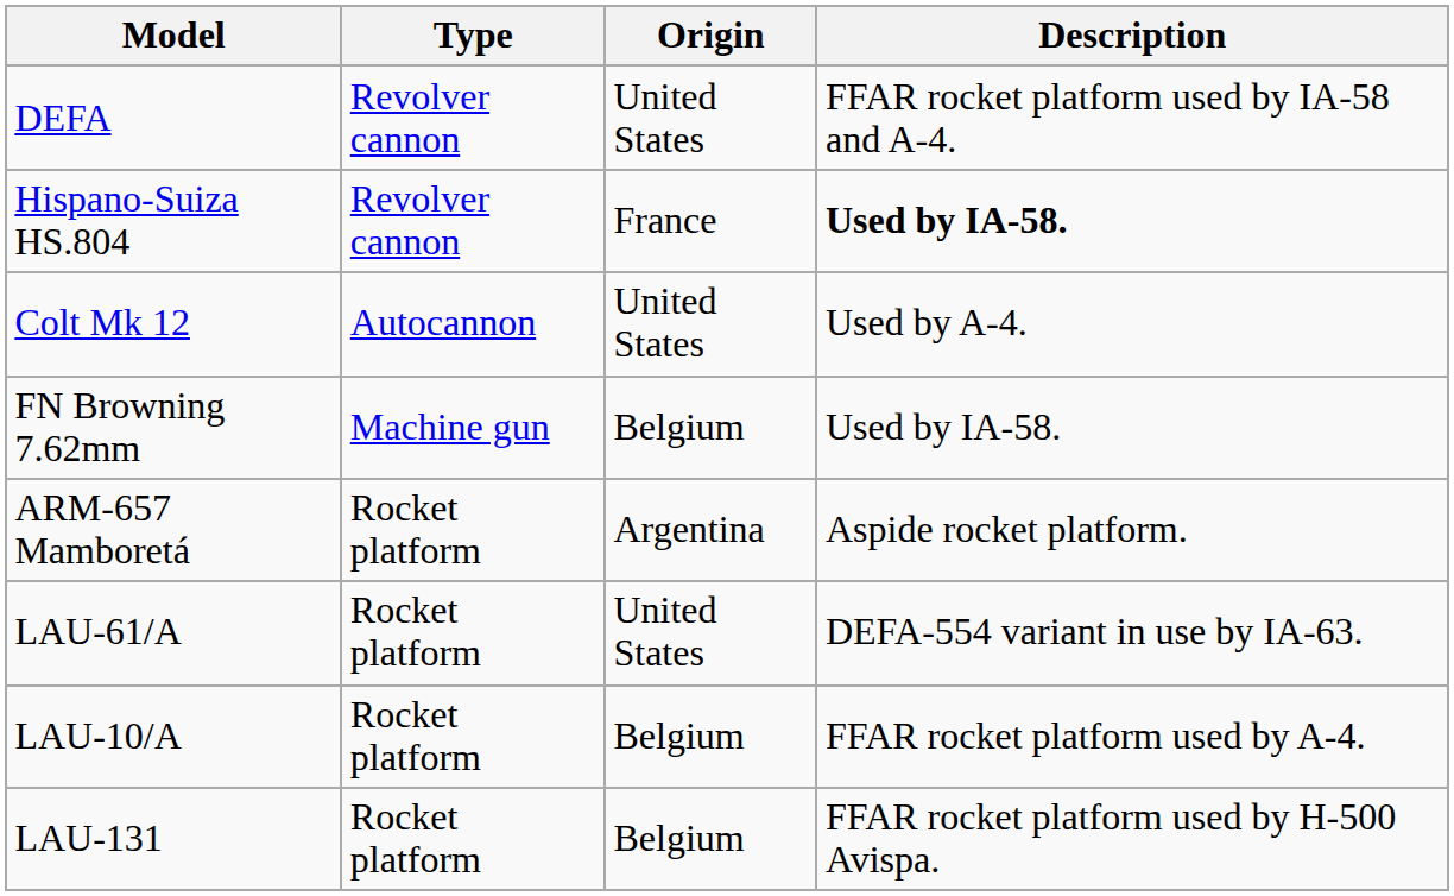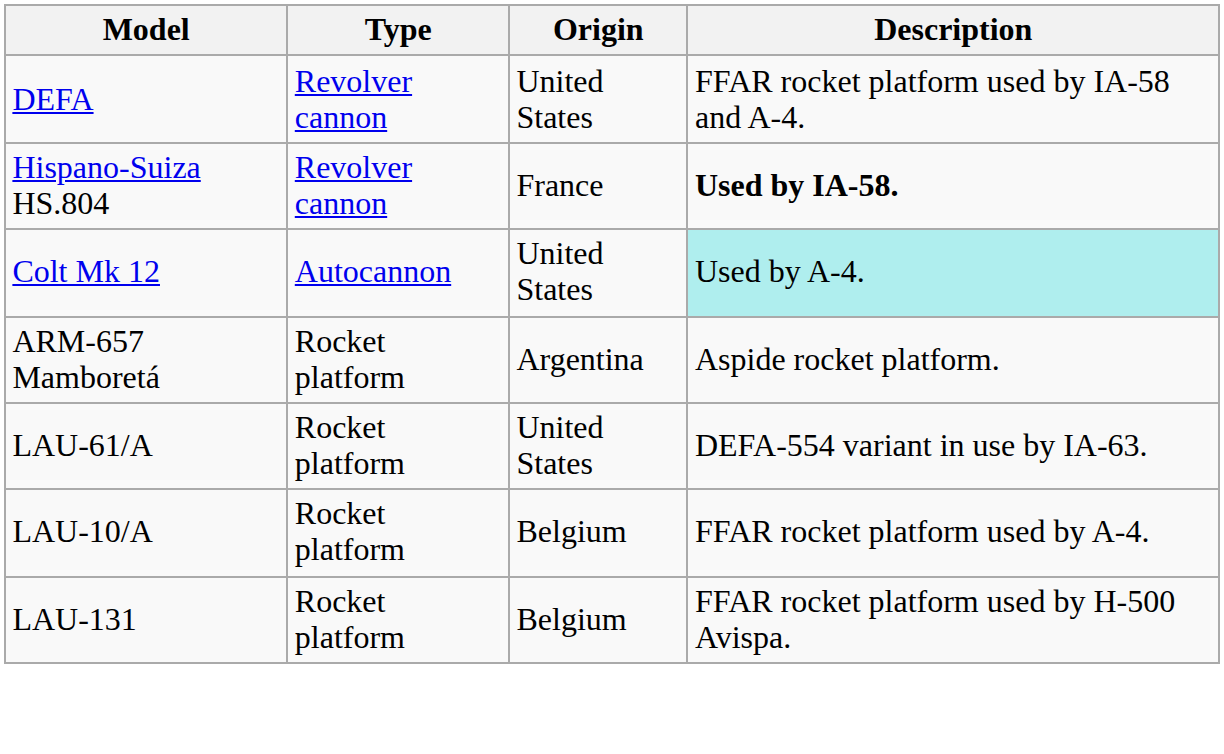Colt Mk 12 | Description: no background -> paleturquoise background
- row: FN Browning 7.62mm | Machine gun | Belgium | Used by IA-58.
